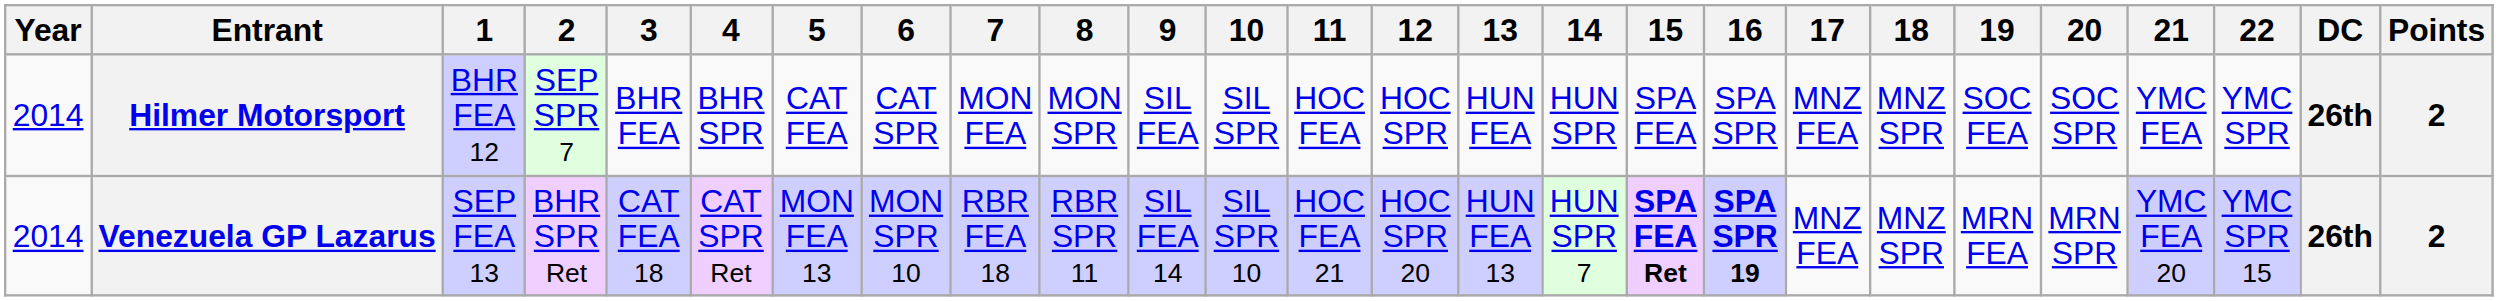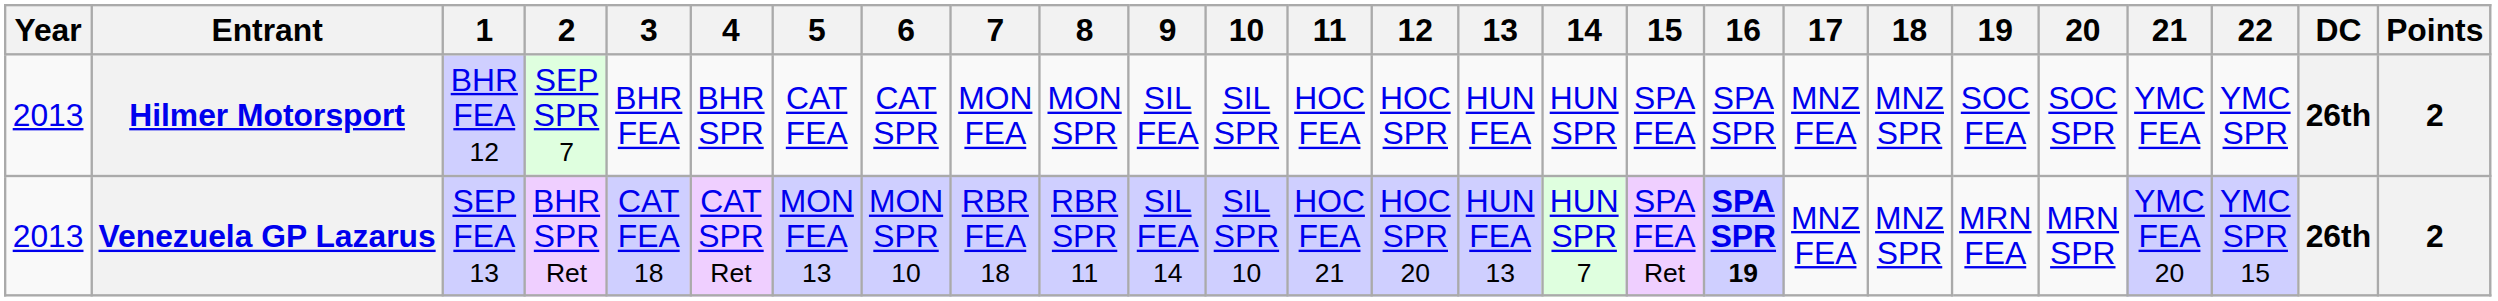Hilmer Motorsport | Year: 2014 -> 2013
Venezuela GP Lazarus | Year: 2014 -> 2013
Venezuela GP Lazarus | 15: bold -> normal
